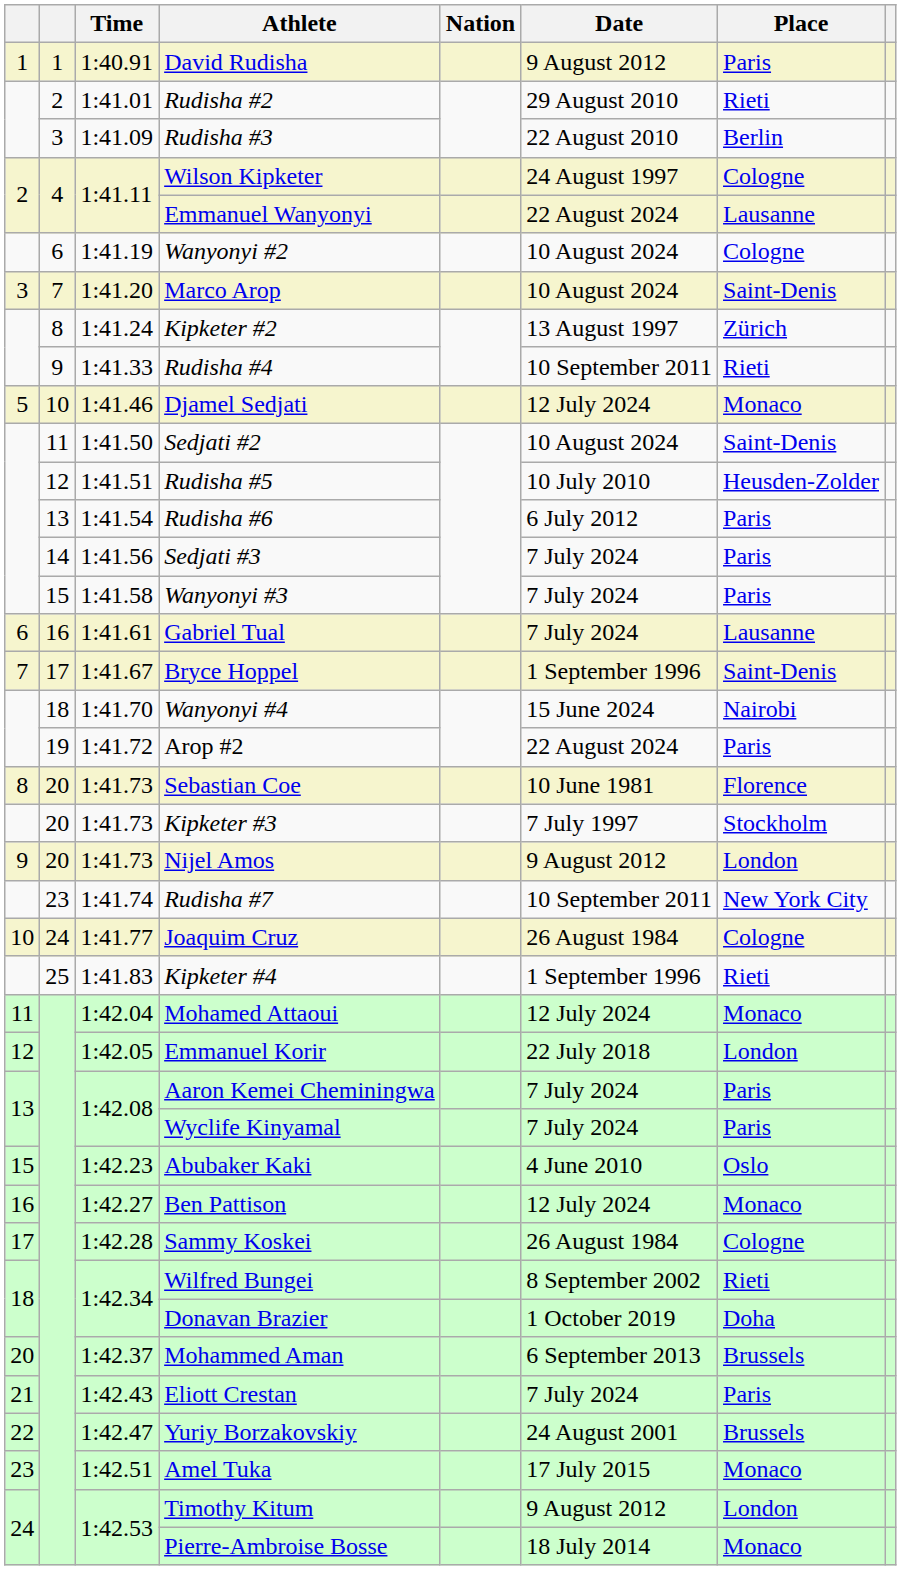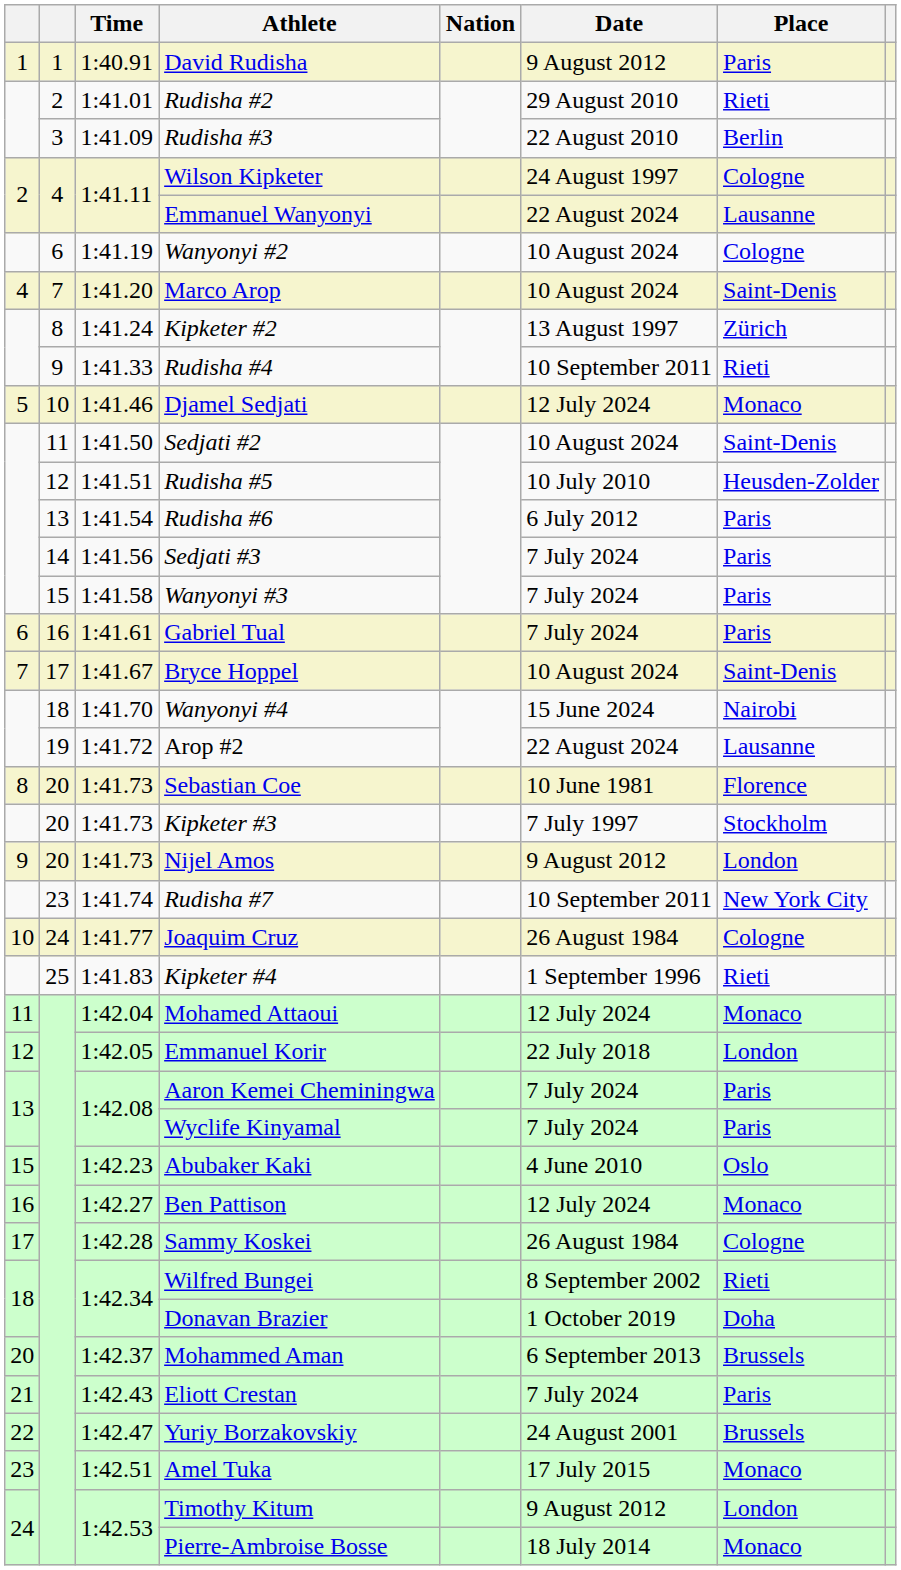Marco Arop | column 1: 3 -> 4
Gabriel Tual | Place: Lausanne -> Paris
Bryce Hoppel | Date: 1 September 1996 -> 10 August 2024
Arop #2 | Place: Paris -> Lausanne
